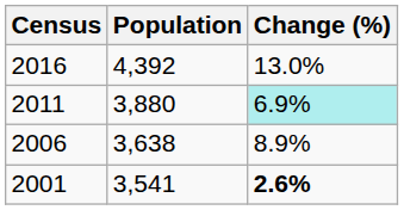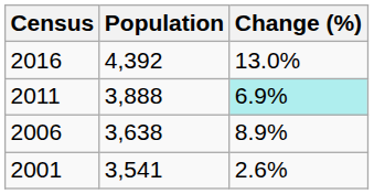2011 | Population: 3,880 -> 3,888
2001 | Change (%): bold -> normal
